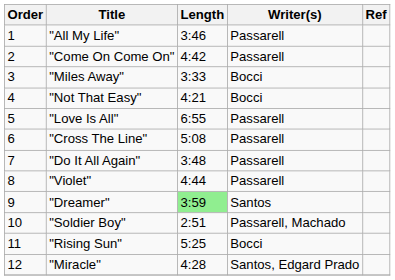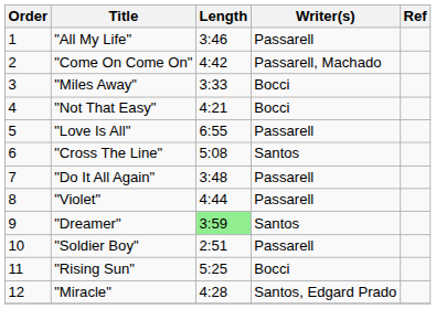"Come On Come On" | Writer(s): Passarell -> Passarell, Machado
"Cross The Line" | Writer(s): Passarell -> Santos
"Soldier Boy" | Writer(s): Passarell, Machado -> Passarell
